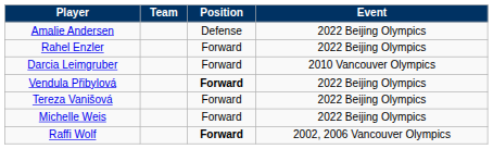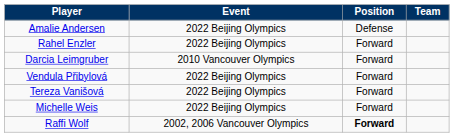columns swapped: Team <-> Event
Vendula Přibylová | Position: bold -> normal
